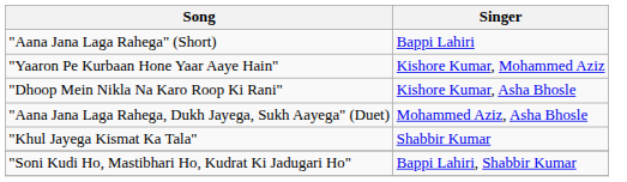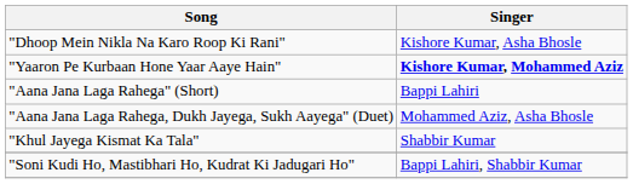rows swapped: "Dhoop Mein Nikla Na Karo Roop Ki Rani" <-> "Aana Jana Laga Rahega" (Short)
"Yaaron Pe Kurbaan Hone Yaar Aaye Hain" | Singer: normal -> bold
